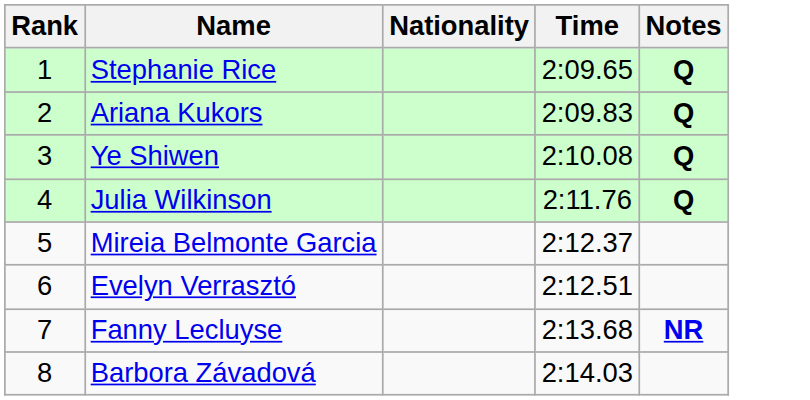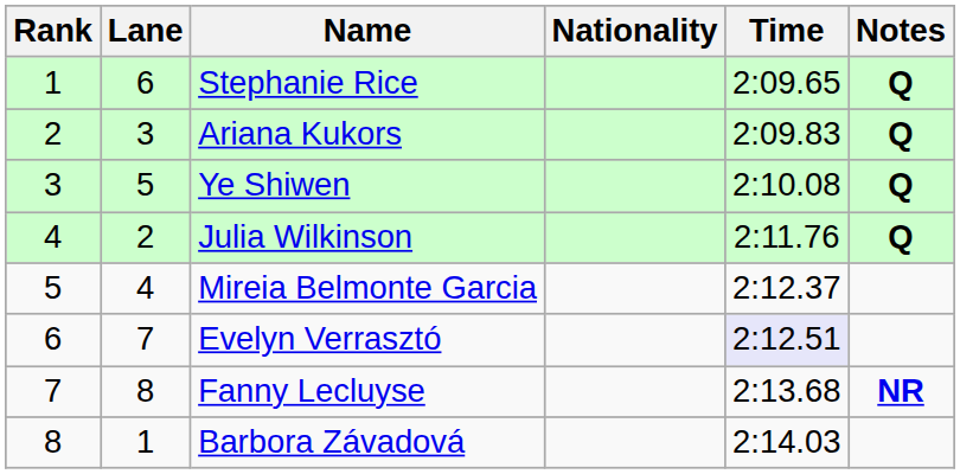+ column: Lane | 6 | 3 | 5 | 2 | 4 | 7 | 8 | 1
Evelyn Verrasztó | Time: no background -> lavender background
